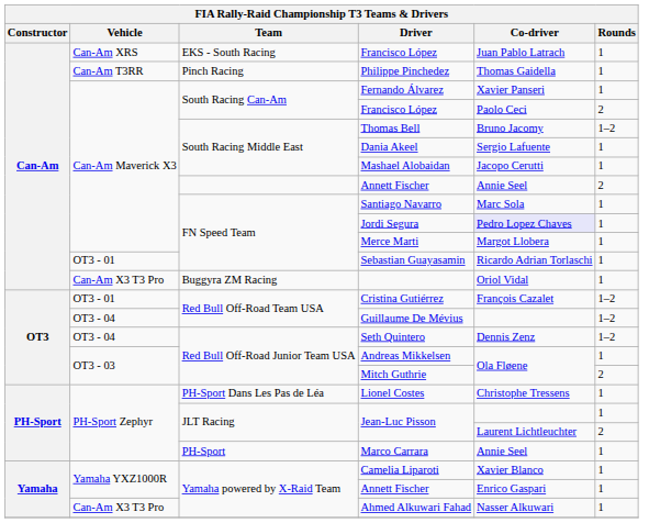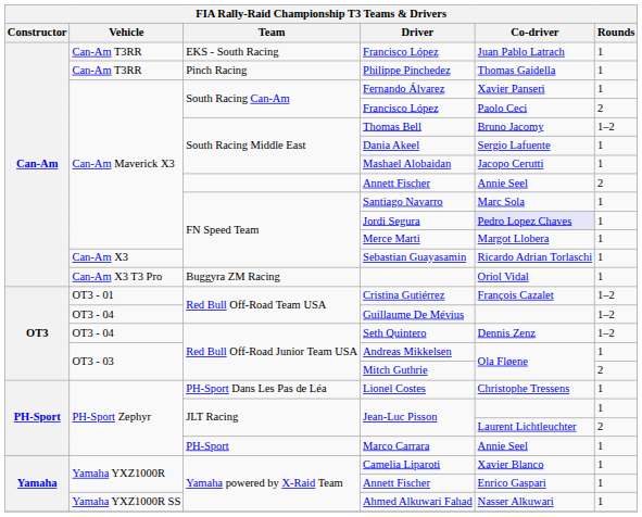EKS - South Racing / Francisco López | Vehicle: Can-Am XRS -> Can-Am T3RR
Sebastian Guayasamin | Vehicle: OT3 - 01 -> Can-Am X3
Ahmed Alkuwari Fahad | Vehicle: Can-Am X3 T3 Pro -> Yamaha YXZ1000R SS
